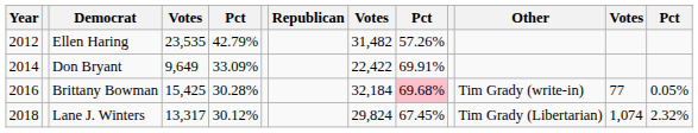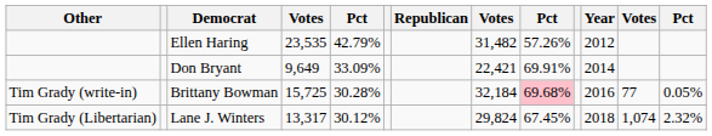columns swapped: Year <-> Other
Don Bryant | column 8: 22,422 -> 22,421
Brittany Bowman | column 4: 15,425 -> 15,725
